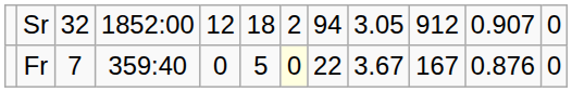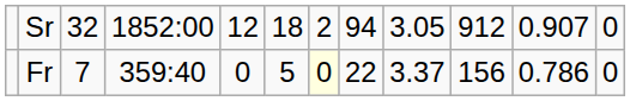Fr | column 9: 3.67 -> 3.37
Fr | column 10: 167 -> 156
Fr | column 11: 0.876 -> 0.786
